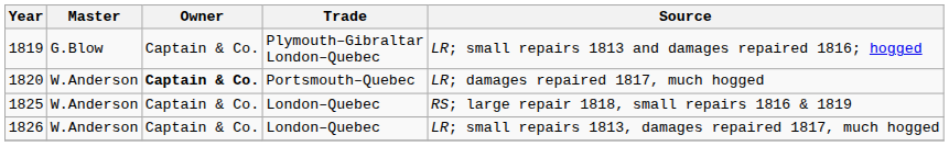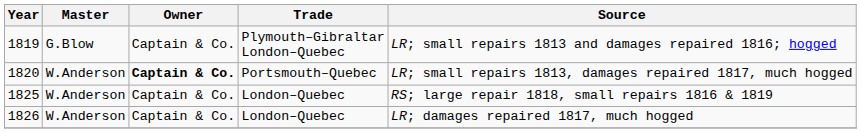1820 | Source: LR; damages repaired 1817, much hogged -> LR; small repairs 1813, damages repaired 1817, much hogged
1826 | Source: LR; small repairs 1813, damages repaired 1817, much hogged -> LR; damages repaired 1817, much hogged
